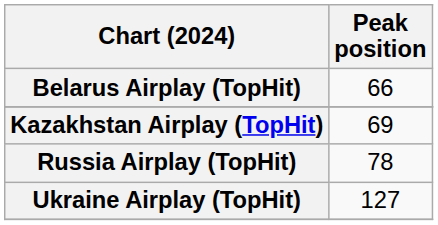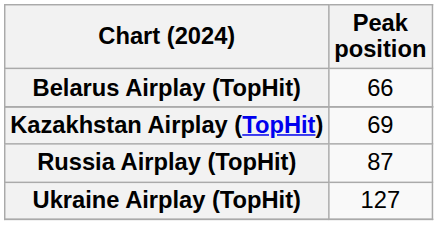Russia Airplay (TopHit) | Peak position: 78 -> 87
